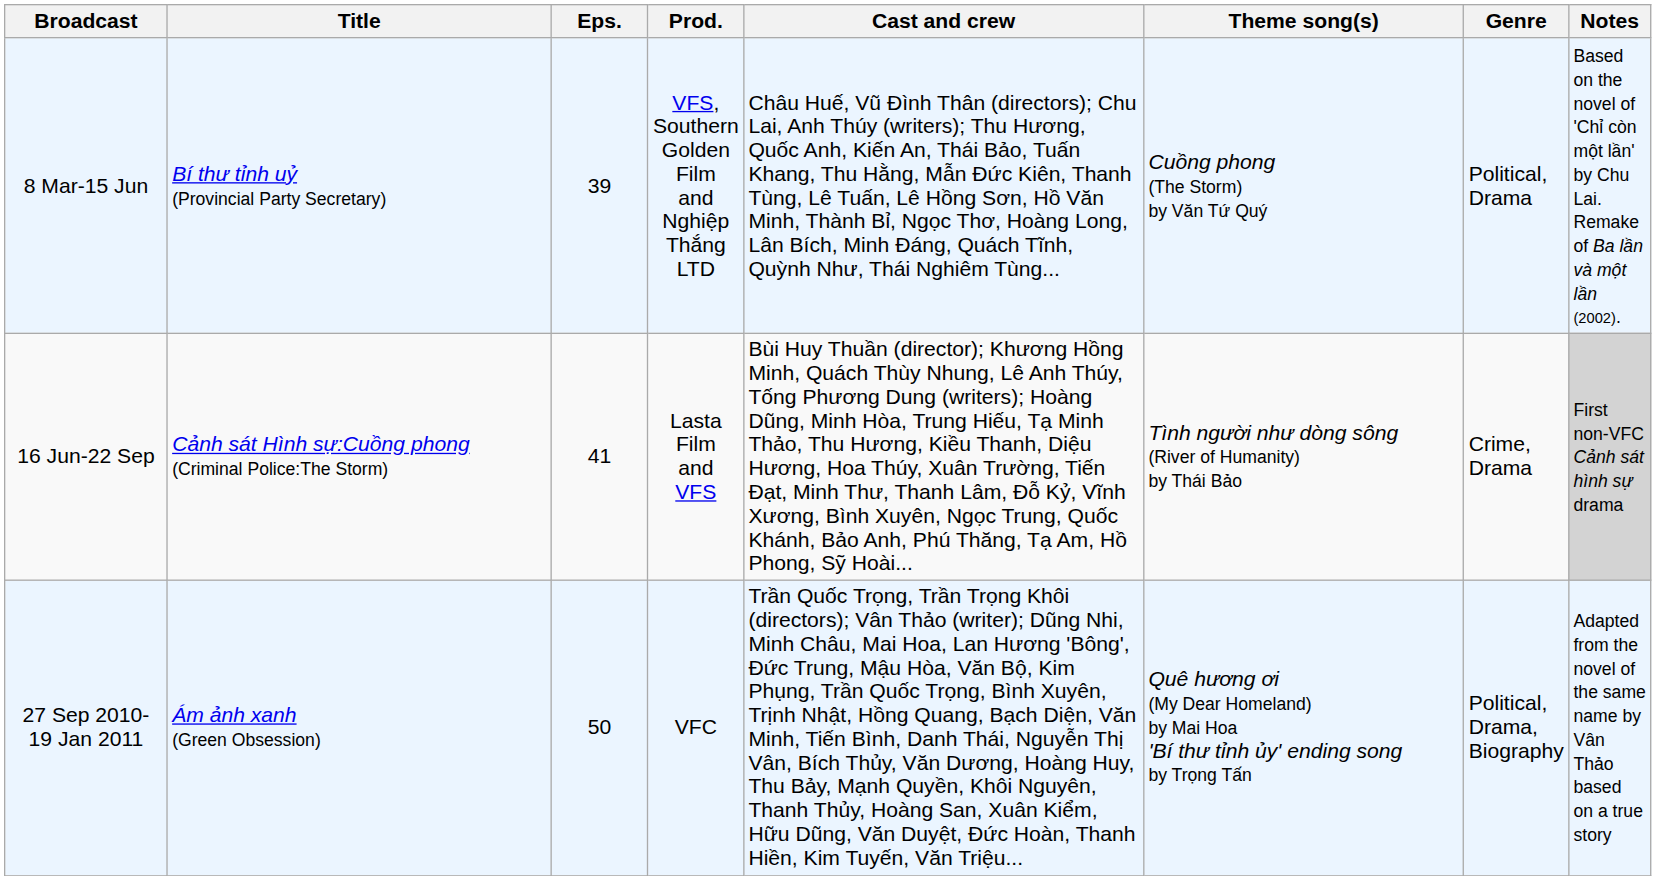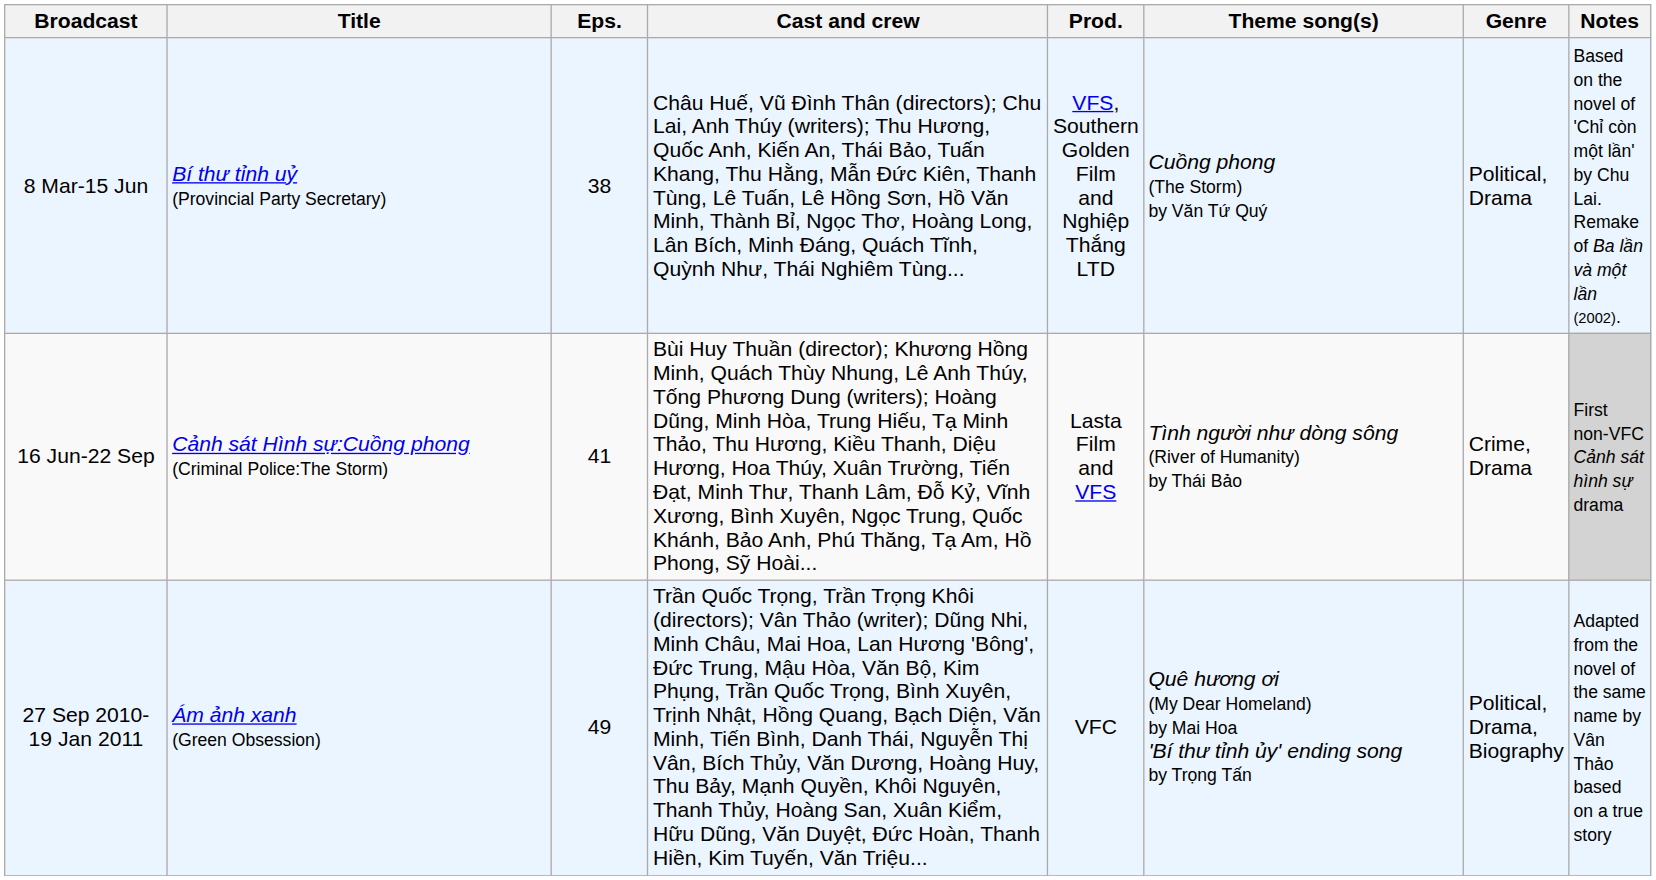columns swapped: Prod. <-> Cast and crew
8 Mar-15 Jun | Eps.: 39 -> 38
27 Sep 2010- 19 Jan 2011 | Eps.: 50 -> 49
